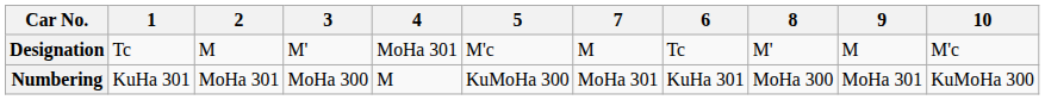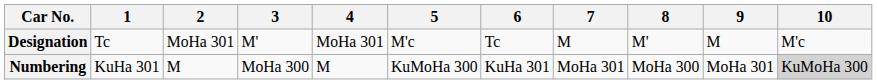columns swapped: 6 <-> 7
Designation | 2: M -> MoHa 301
Numbering | 2: MoHa 301 -> M
Numbering | 10: no background -> lightgrey background
